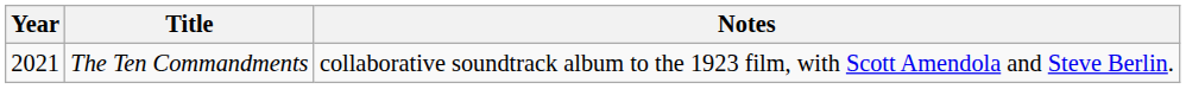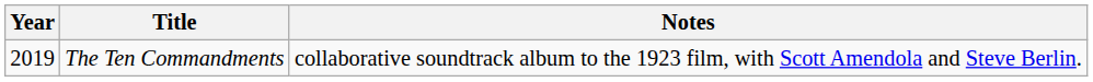The Ten Commandments | Year: 2021 -> 2019
